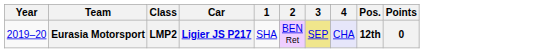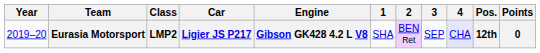+ column: Engine | Gibson GK428 4.2 L V8
Eurasia Motorsport | 3: khaki background -> no background
